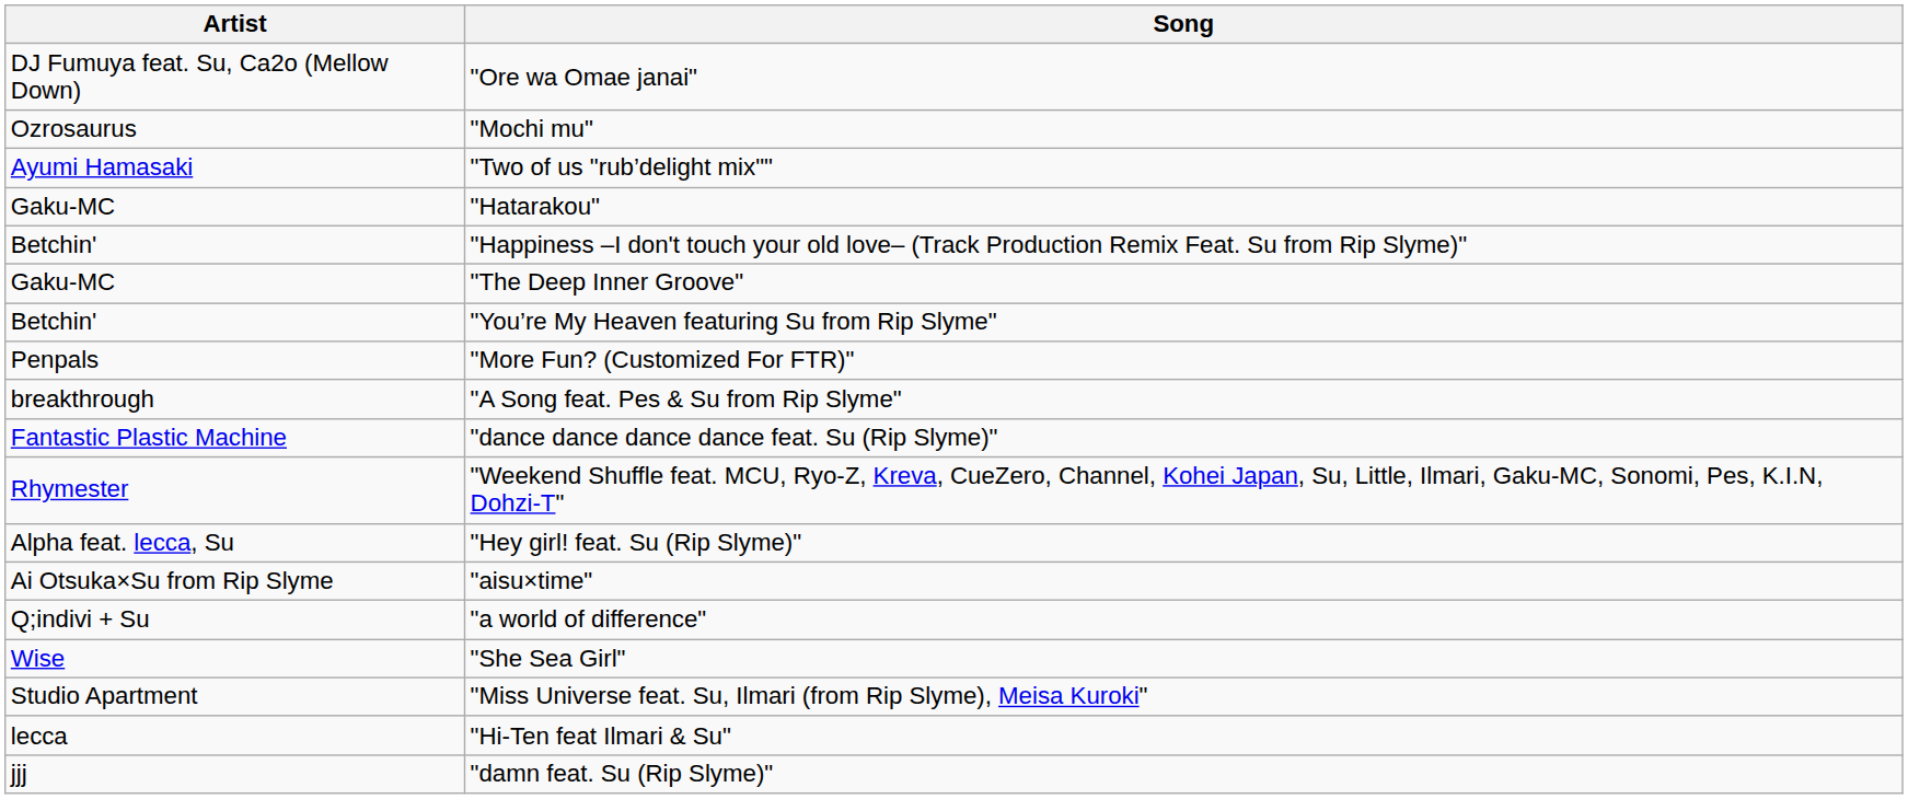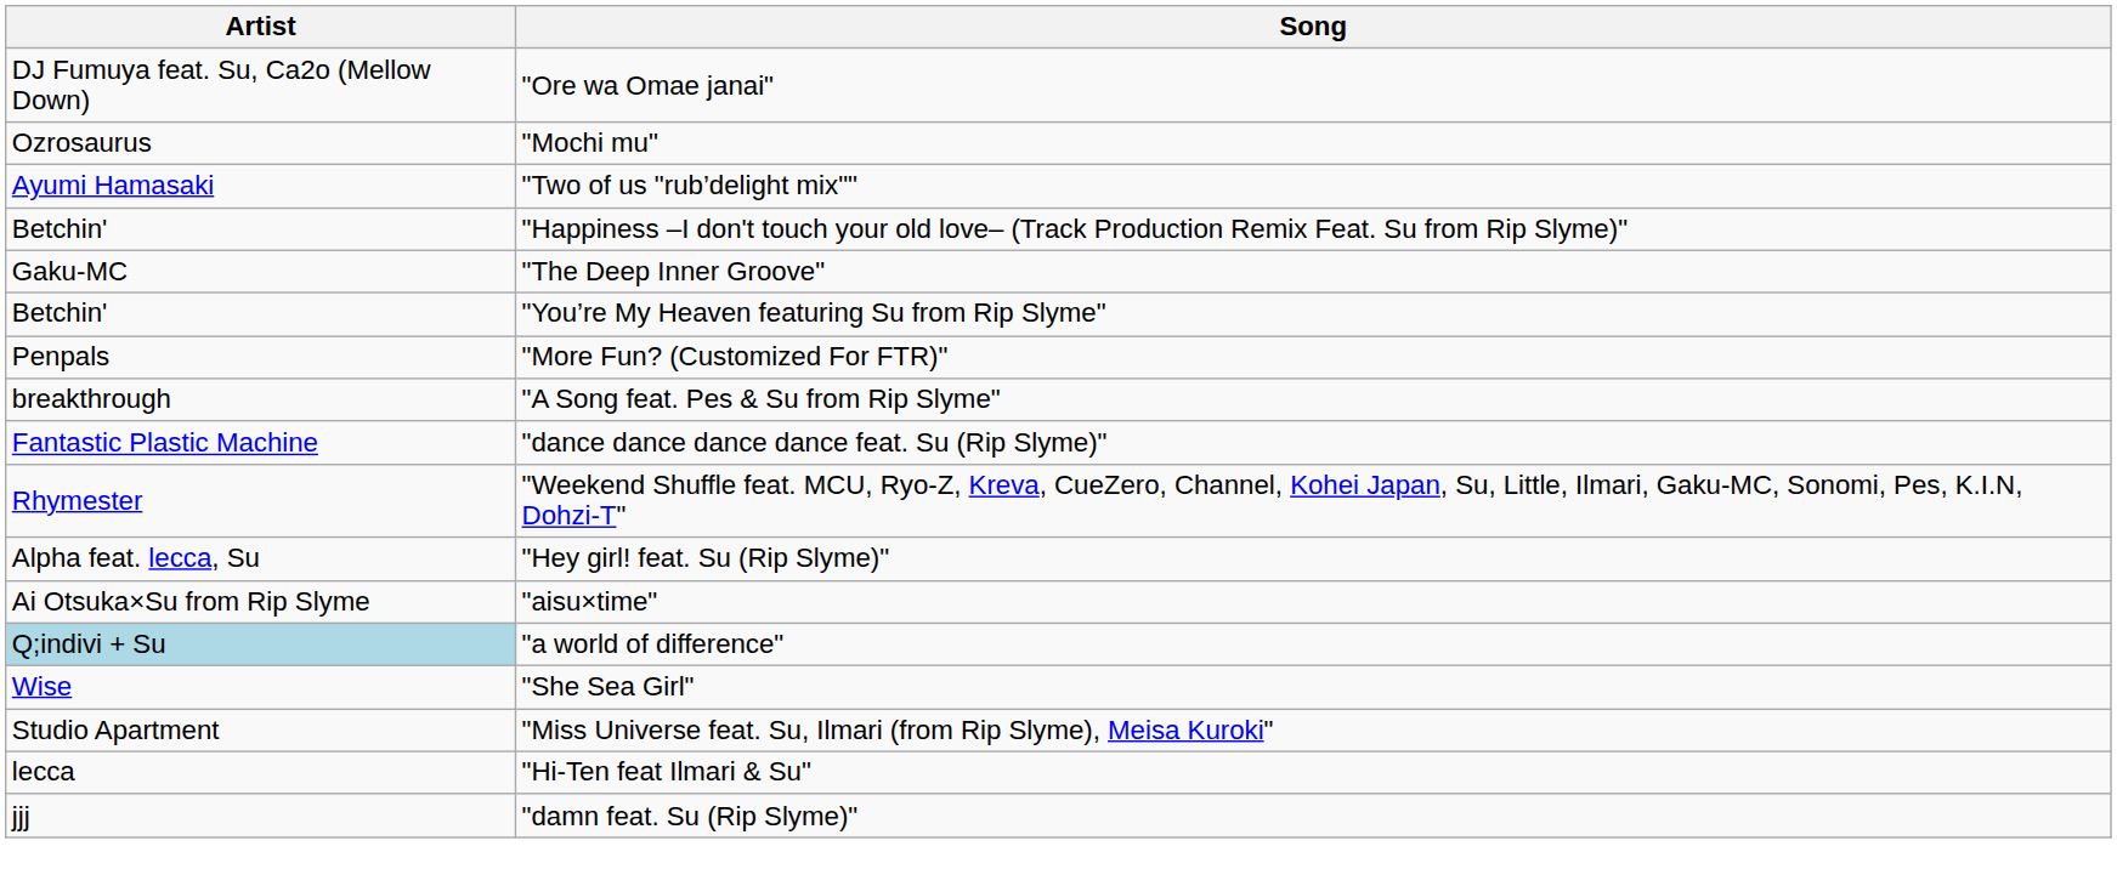- row: Gaku-MC | "Hatarakou"
"a world of difference" | Artist: no background -> lightblue background
